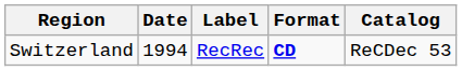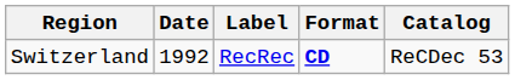Switzerland | Date: 1994 -> 1992
